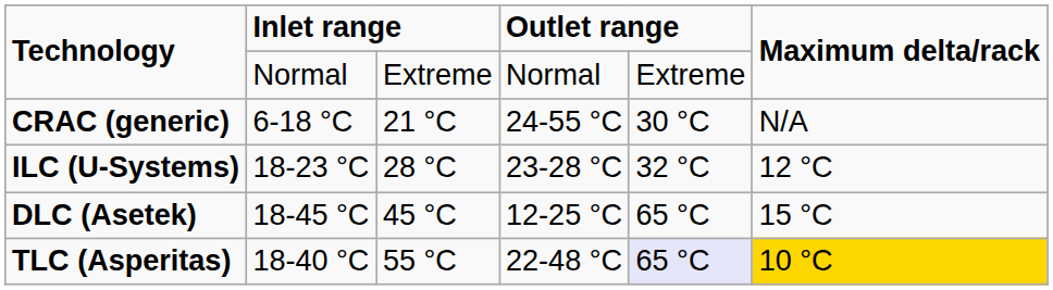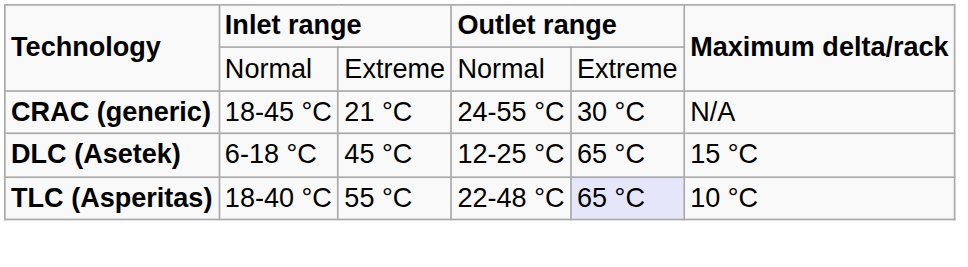CRAC (generic) | column 2: 6-18 °C -> 18-45 °C
- row: ILC (U-Systems) | 18-23 °C | 28 °C | 23-28 °C | 32 °C | 12 °C
DLC (Asetek) | column 2: 18-45 °C -> 6-18 °C
TLC (Asperitas) | Maximum delta/rack: gold background -> no background
